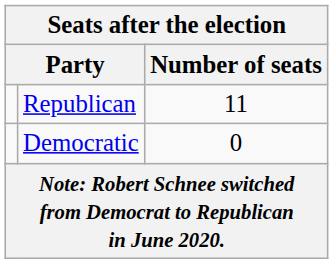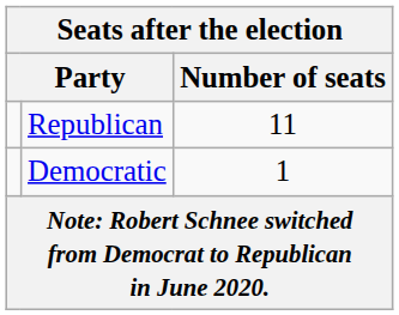Democratic | Number of seats: 0 -> 1
